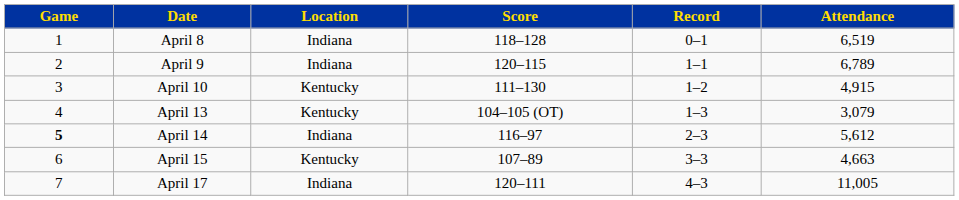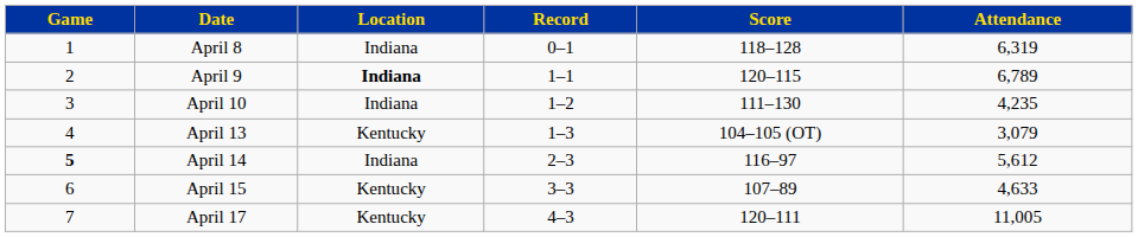columns swapped: Score <-> Record
April 8 | Attendance: 6,519 -> 6,319
April 9 | Location: normal -> bold
April 10 | Location: Kentucky -> Indiana
April 10 | Attendance: 4,915 -> 4,235
April 15 | Attendance: 4,663 -> 4,633
April 17 | Location: Indiana -> Kentucky
